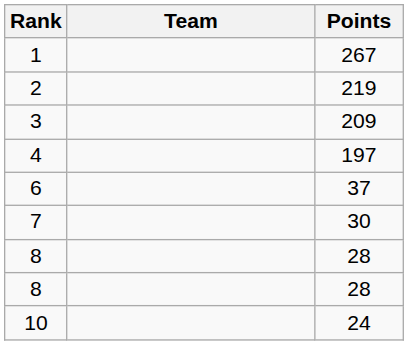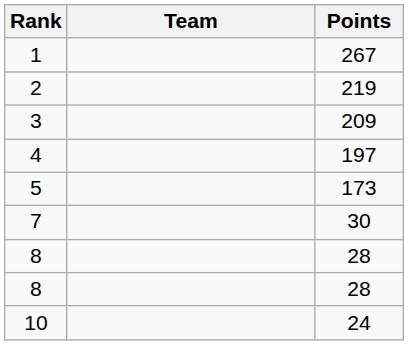+ row: 5 | 173
- row: 6 | 37
